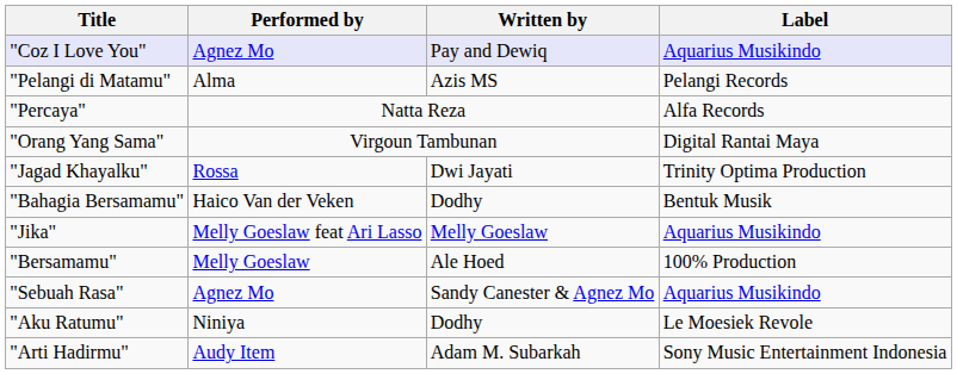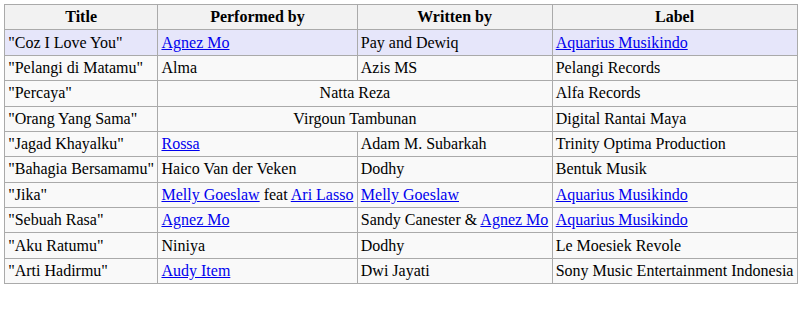"Jagad Khayalku" | Written by: Dwi Jayati -> Adam M. Subarkah
- row: "Bersamamu" | Melly Goeslaw | Ale Hoed | 100% Production
"Arti Hadirmu" | Written by: Adam M. Subarkah -> Dwi Jayati
